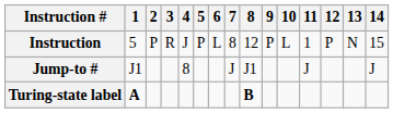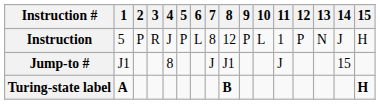+ column: 15 | H | H
Instruction | 14: 15 -> J
Jump-to # | 14: J -> 15
